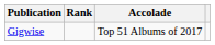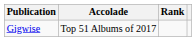columns swapped: Accolade <-> Rank
